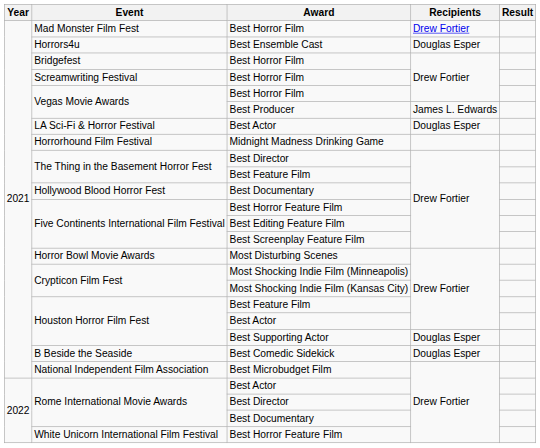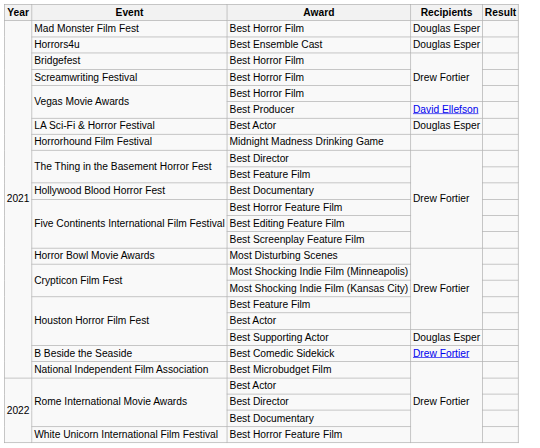Mad Monster Film Fest | Recipients: Drew Fortier -> Douglas Esper
Vegas Movie Awards / Best Producer | Recipients: James L. Edwards -> David Ellefson
B Beside the Seaside | Recipients: Douglas Esper -> Drew Fortier
